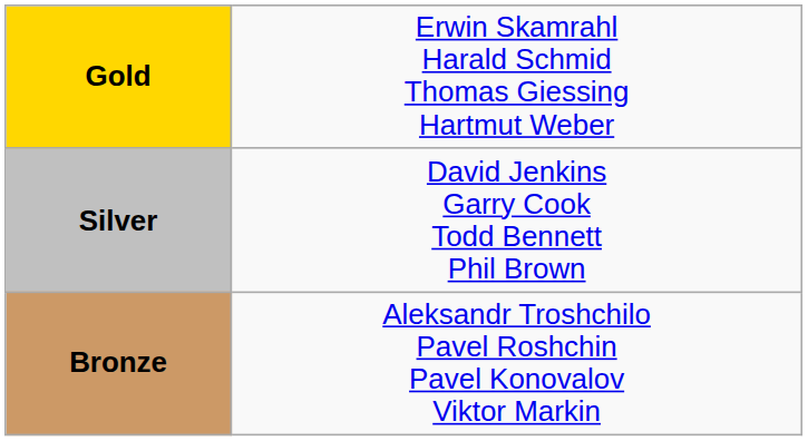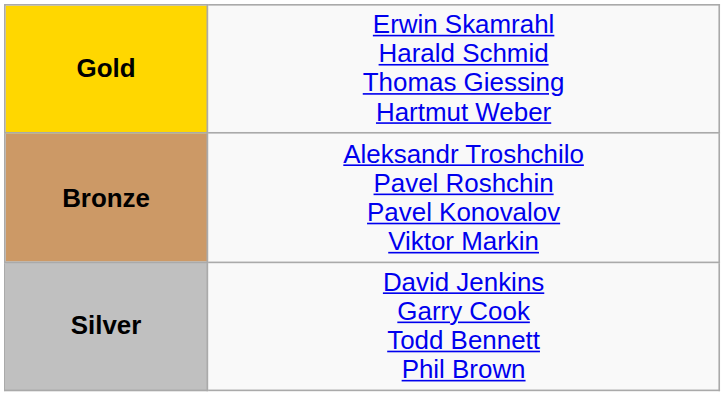rows swapped: Silver <-> Bronze
